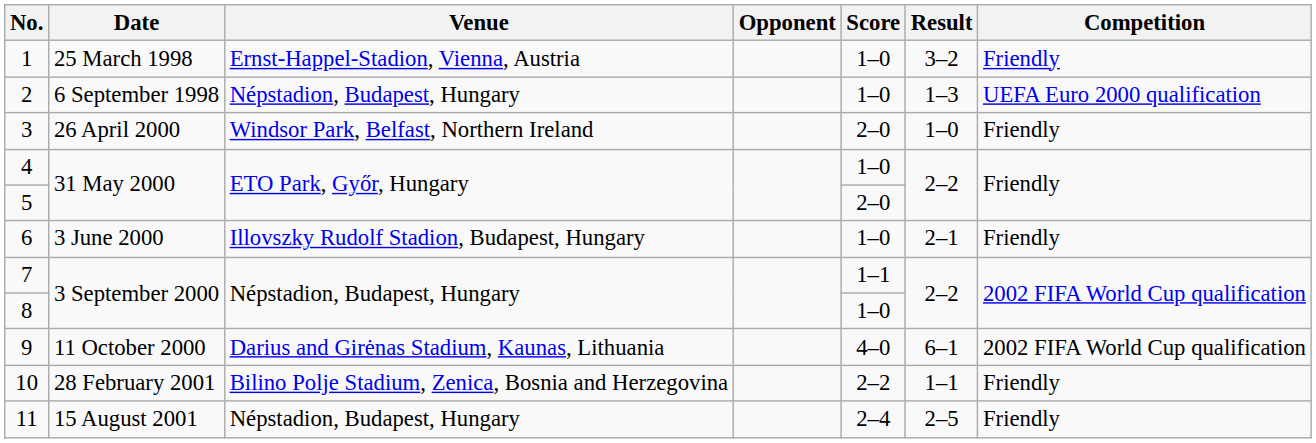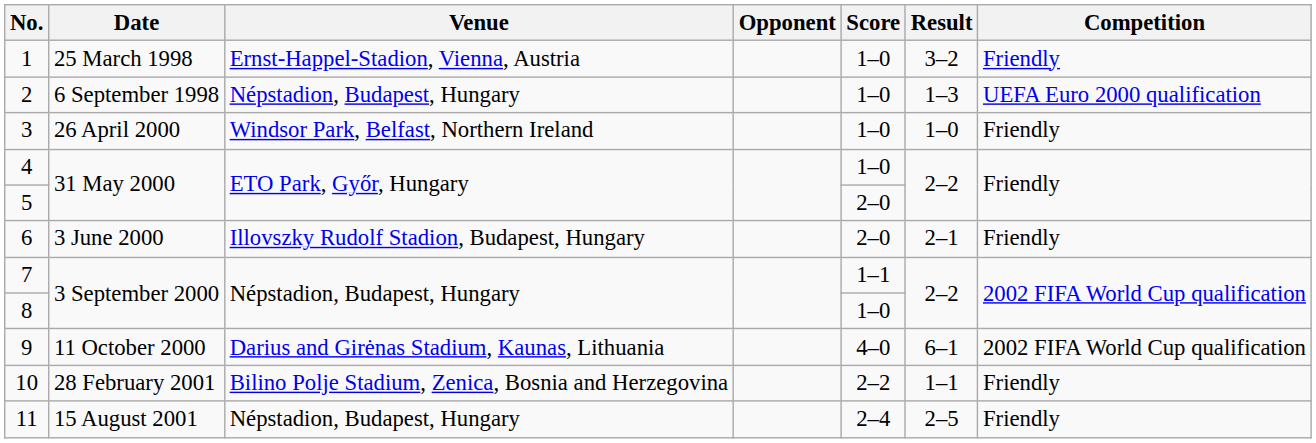3 | Score: 2–0 -> 1–0
6 | Score: 1–0 -> 2–0
